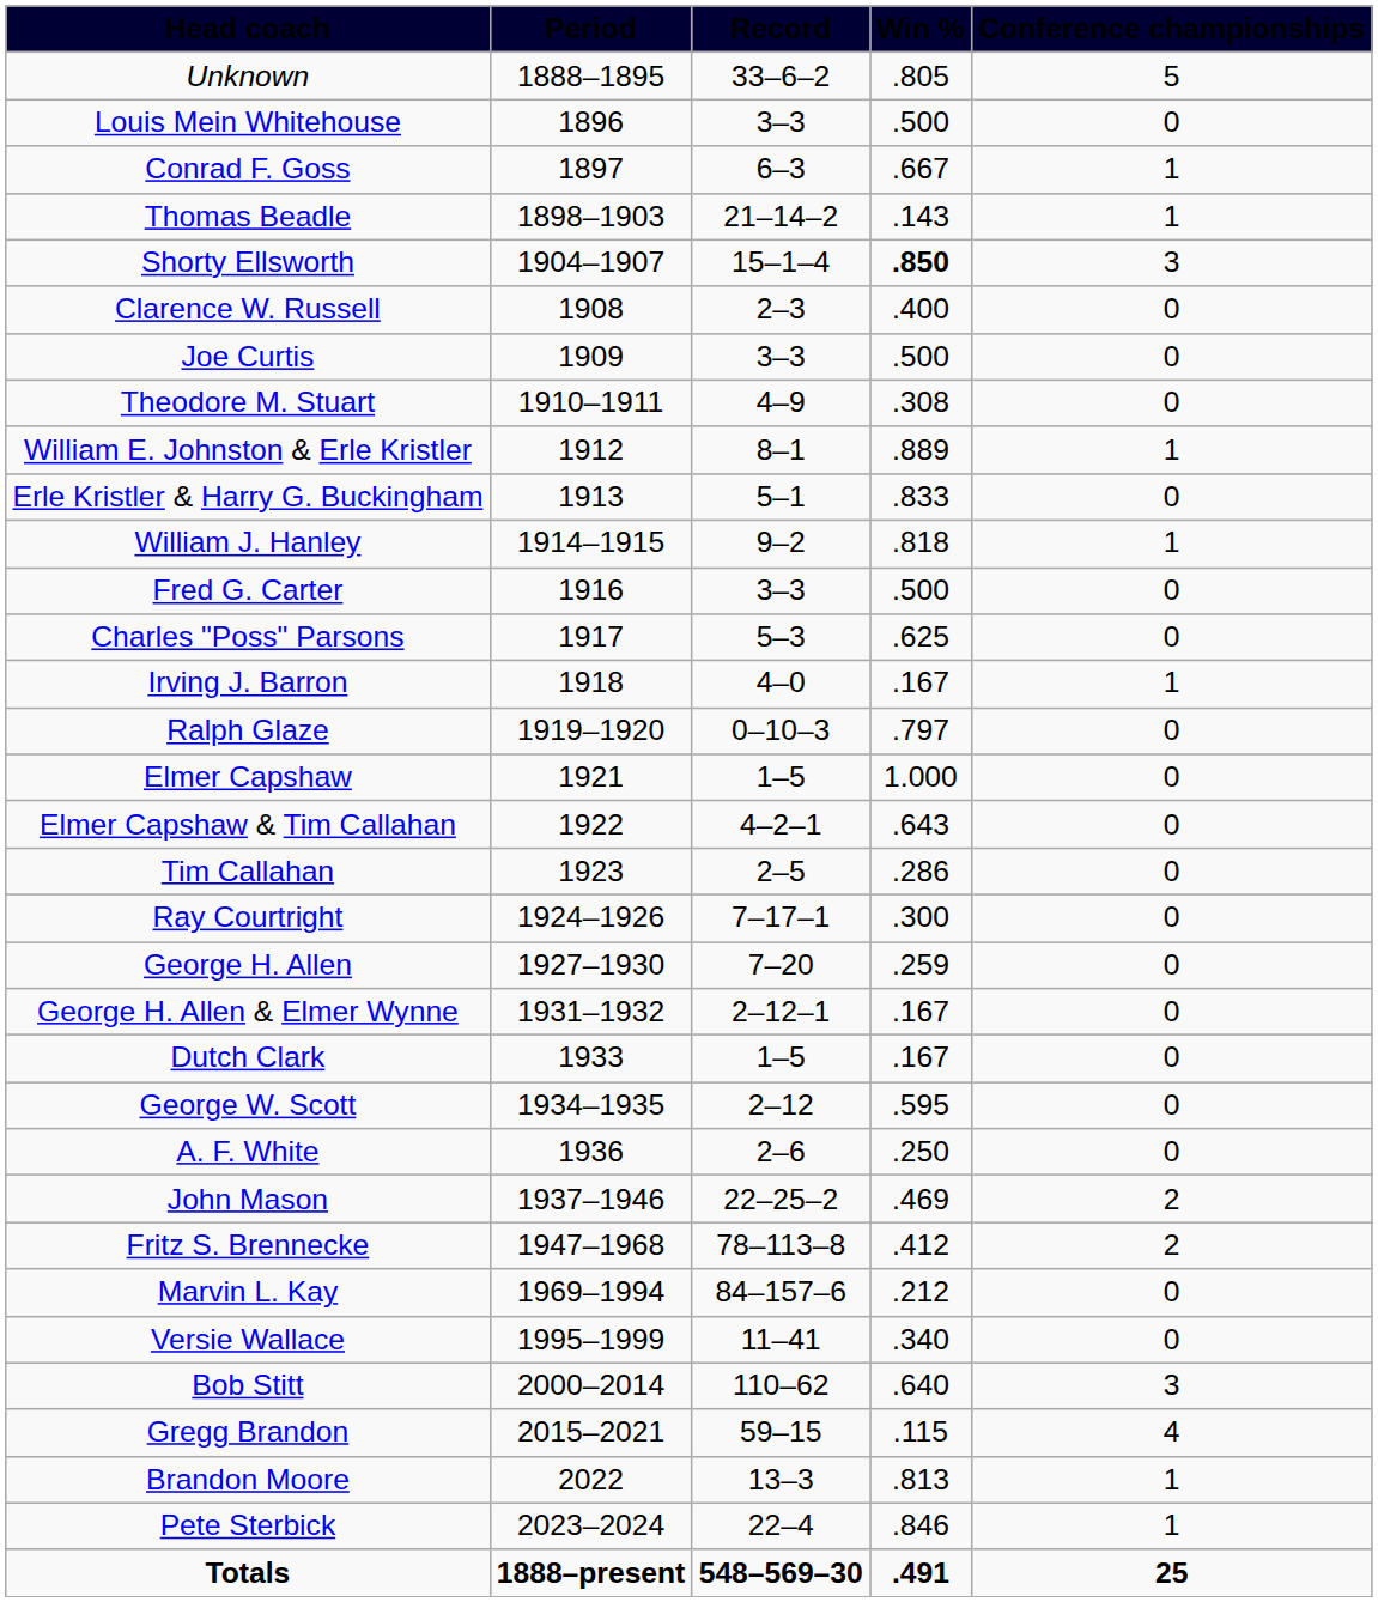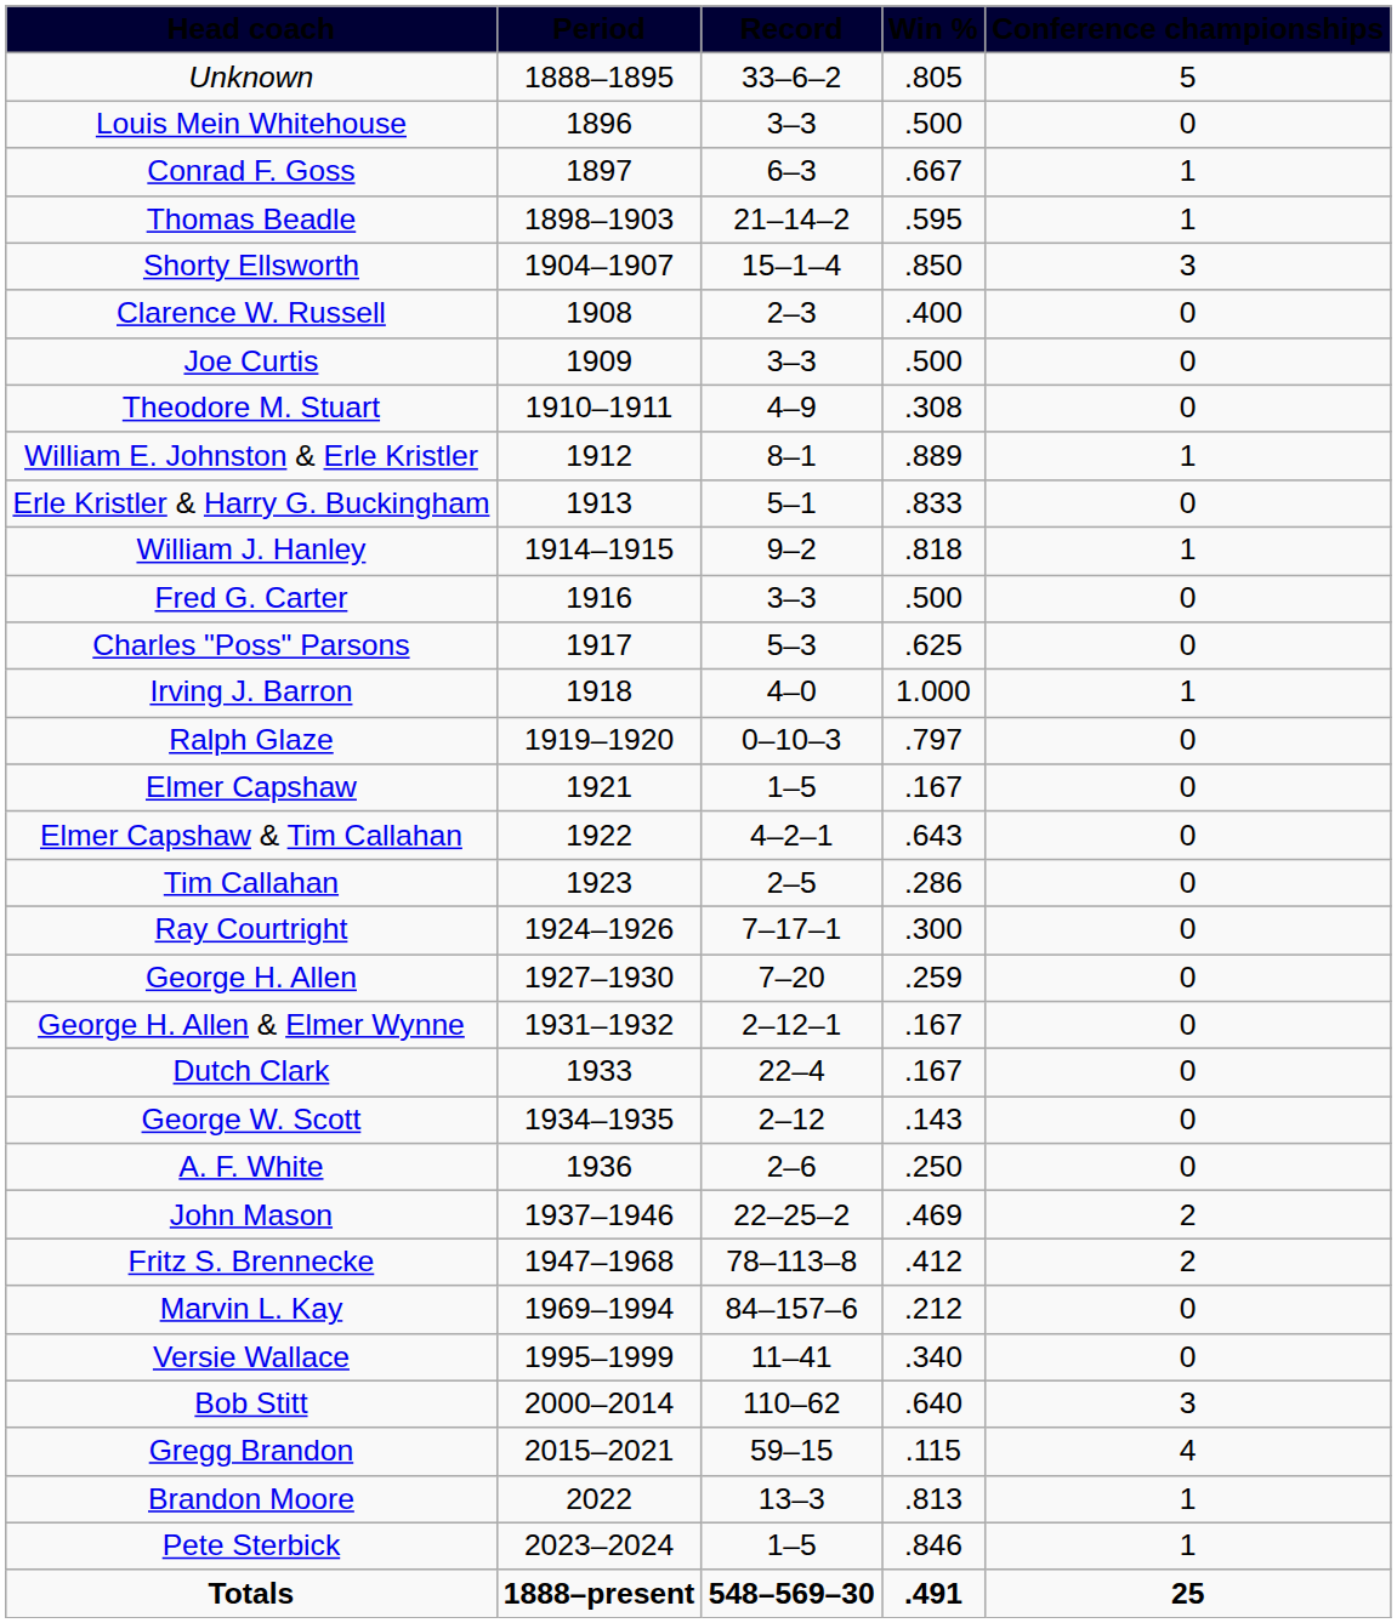Thomas Beadle | column 4: .143 -> .595
Shorty Ellsworth | column 4: bold -> normal
Irving J. Barron | column 4: .167 -> 1.000
Elmer Capshaw | column 4: 1.000 -> .167
Dutch Clark | column 3: 1–5 -> 22–4
George W. Scott | column 4: .595 -> .143
Pete Sterbick | column 3: 22–4 -> 1–5
